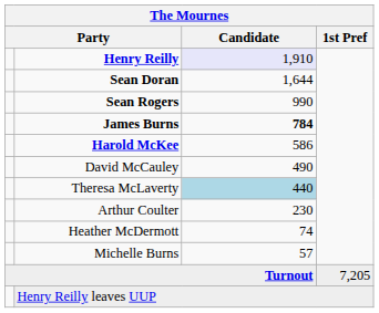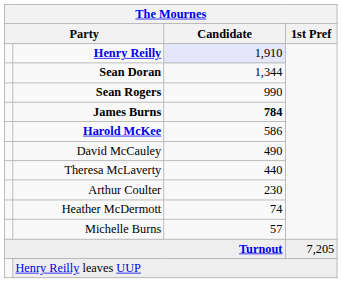Sean Doran | Candidate: 1,644 -> 1,344
Theresa McLaverty | Candidate: lightblue background -> no background
